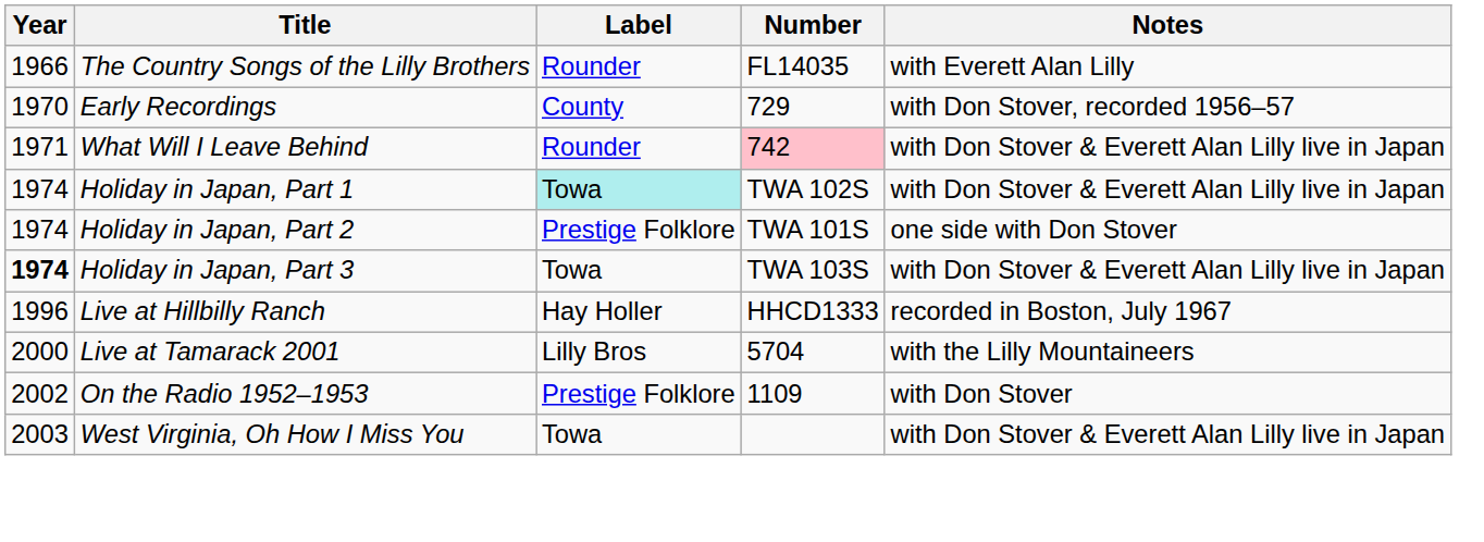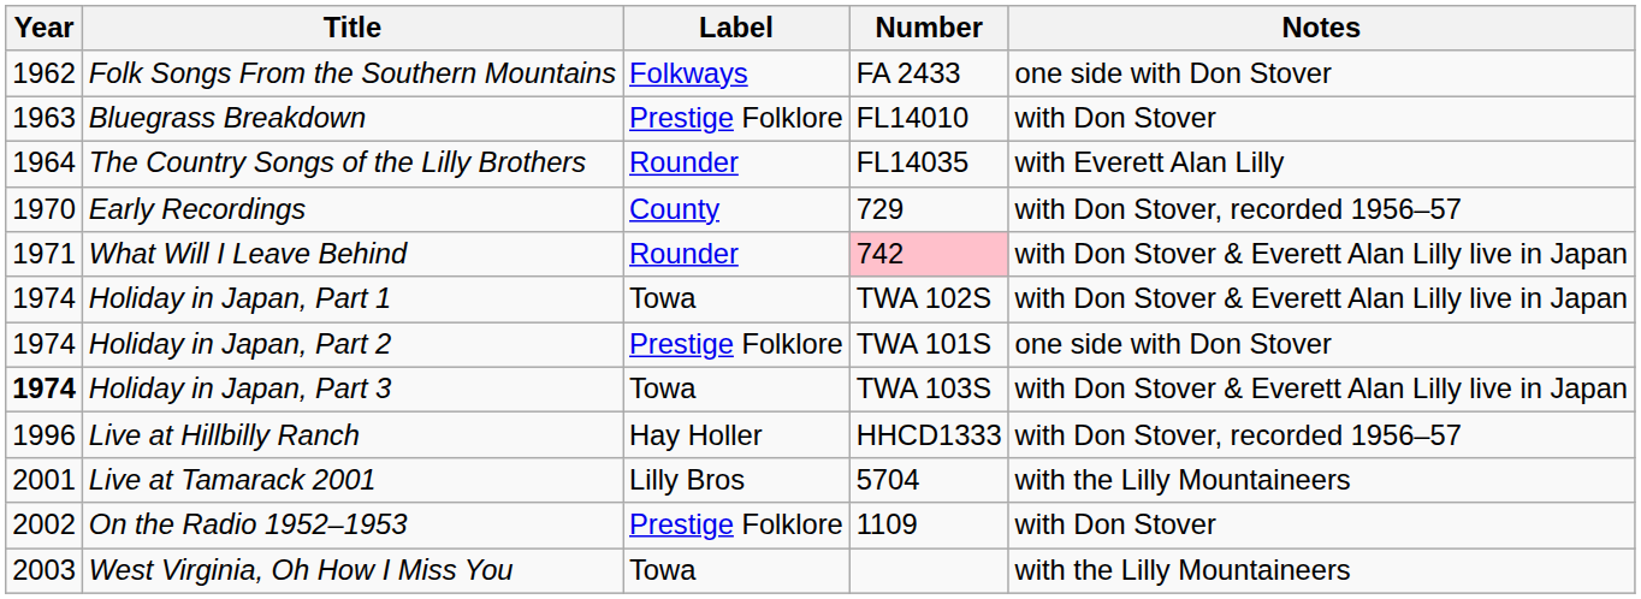+ row: 1962 | Folk Songs From the Southern Mountains | Folkways | FA 2433 | one side with Don Stover
+ row: 1963 | Bluegrass Breakdown | Prestige Folklore | FL14010 | with Don Stover
The Country Songs of the Lilly Brothers | Year: 1966 -> 1964
Holiday in Japan, Part 1 | Label: paleturquoise background -> no background
Live at Hillbilly Ranch | Notes: recorded in Boston, July 1967 -> with Don Stover, recorded 1956–57
Live at Tamarack 2001 | Year: 2000 -> 2001
West Virginia, Oh How I Miss You | Notes: with Don Stover & Everett Alan Lilly live in Japan -> with the Lilly Mountaineers
